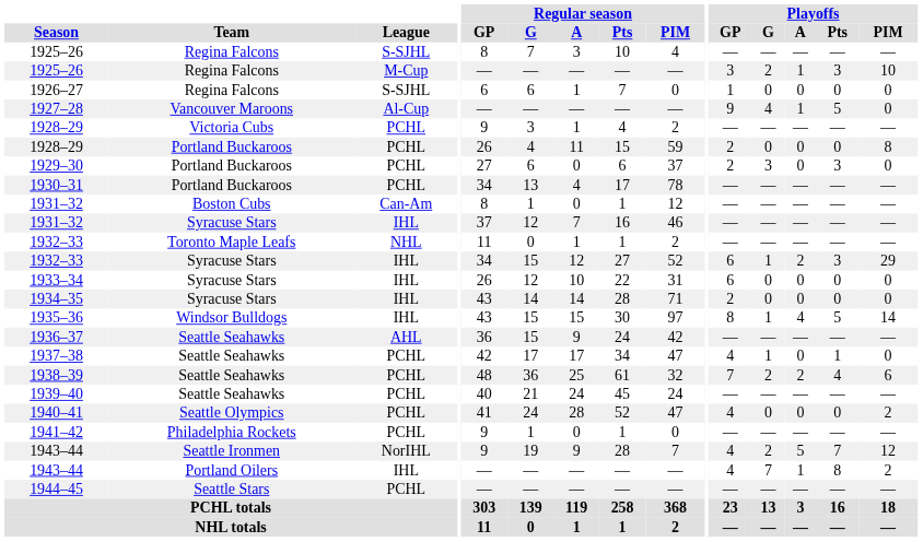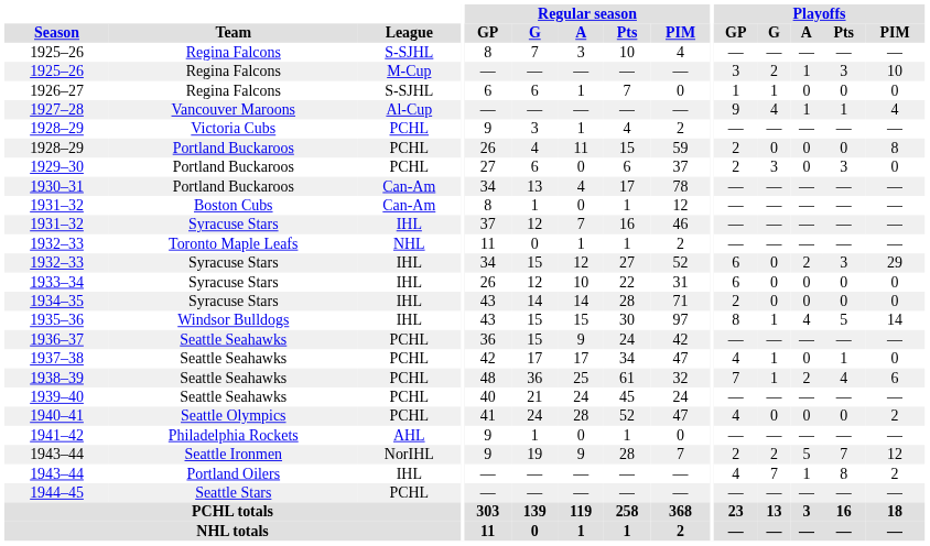1926–27 | Playoffs / G: 0 -> 1
1927–28 | Playoffs / Pts: 5 -> 1
1927–28 | Playoffs / PIM: 0 -> 4
1930–31 | League: PCHL -> Can-Am
1932–33 / Syracuse Stars | Playoffs / G: 1 -> 0
1936–37 | League: AHL -> PCHL
1938–39 | Playoffs / G: 2 -> 1
1941–42 | League: PCHL -> AHL
1943–44 / Seattle Ironmen | Playoffs / GP: 4 -> 2
